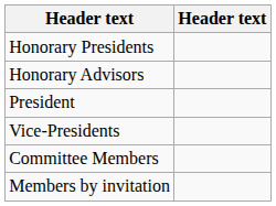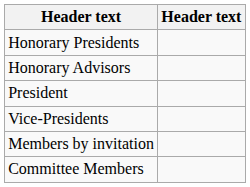rows swapped: Committee Members <-> Members by invitation
